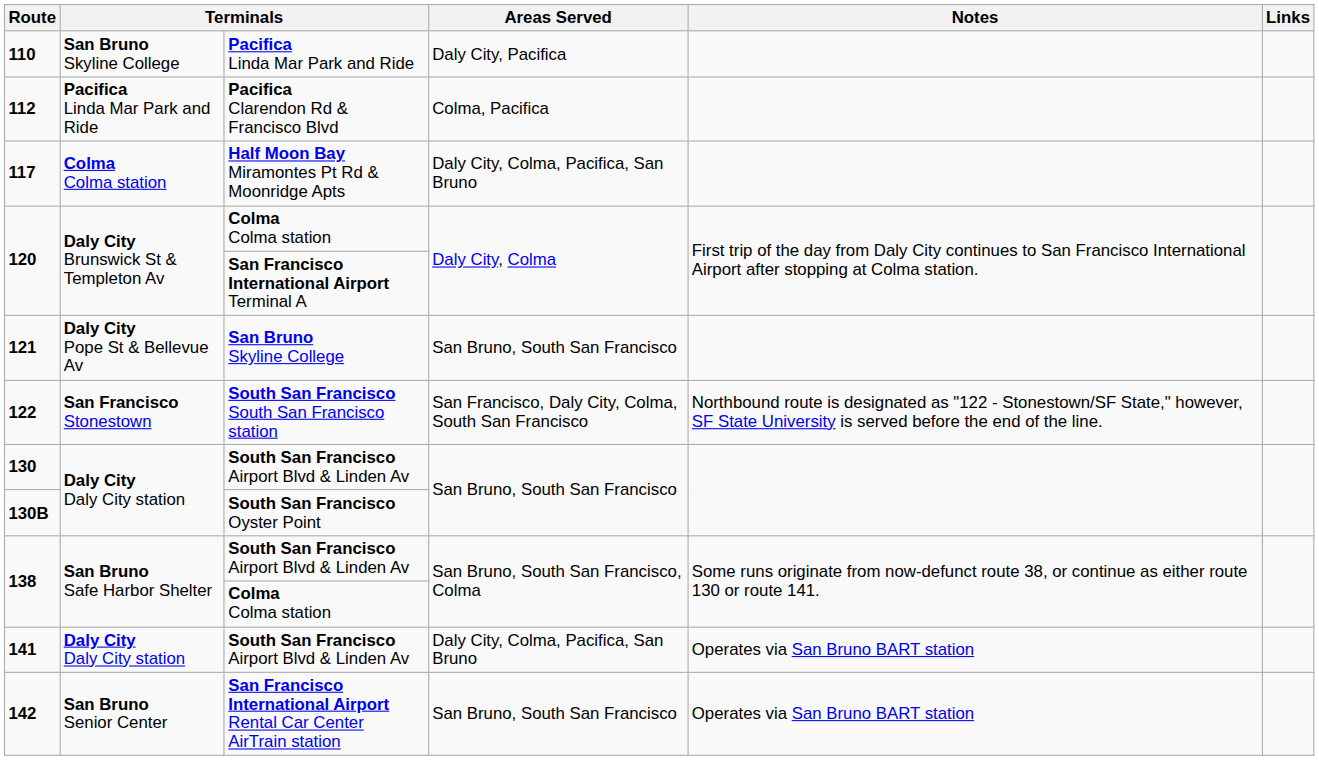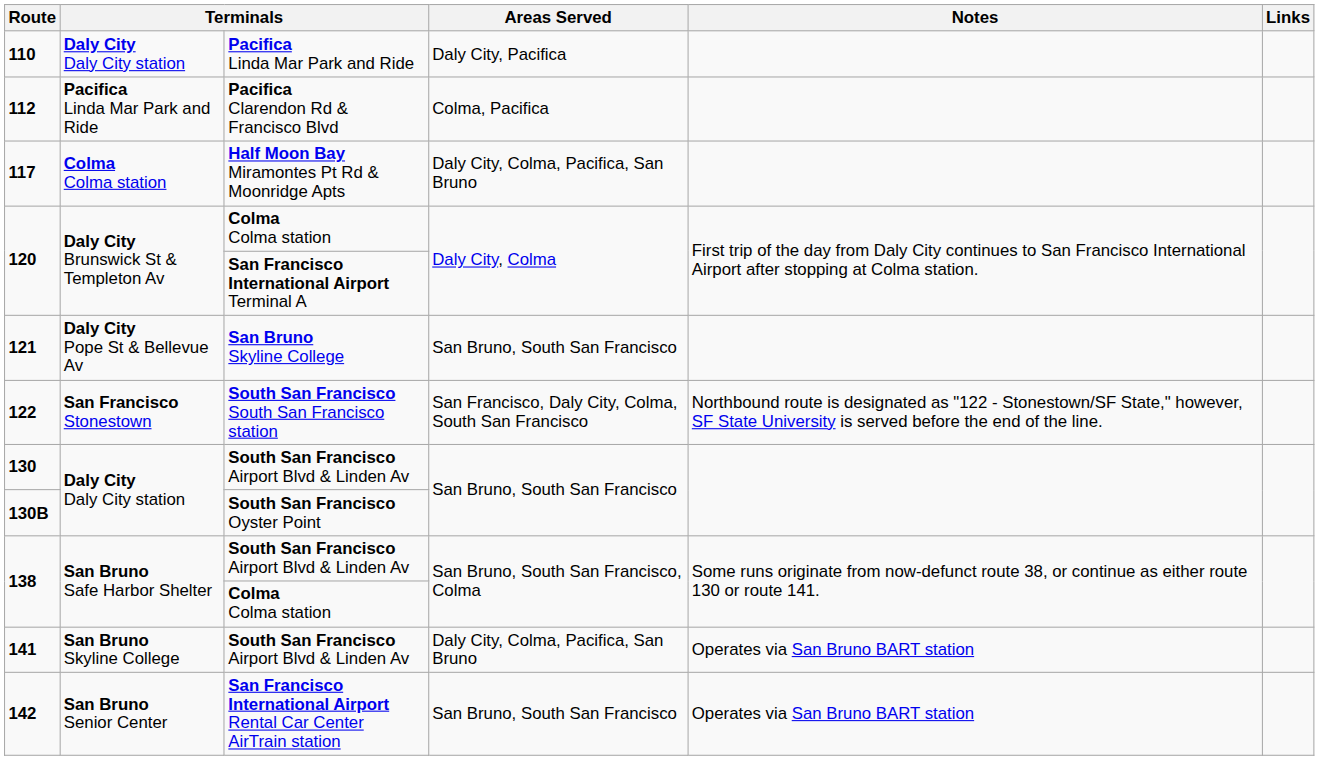110 | column 2: San Bruno Skyline College -> Daly City Daly City station
141 | column 2: Daly City Daly City station -> San Bruno Skyline College
